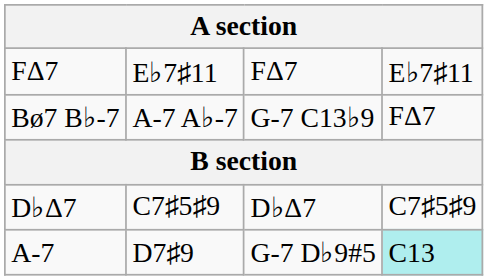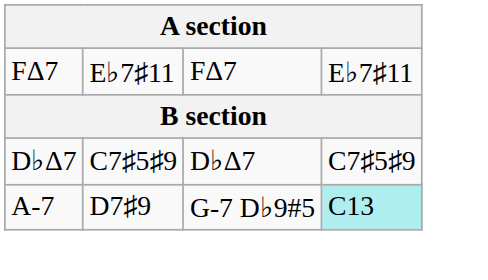- row: Bø7 B♭-7 | A-7 A♭-7 | G-7 C13♭9 | FΔ7
